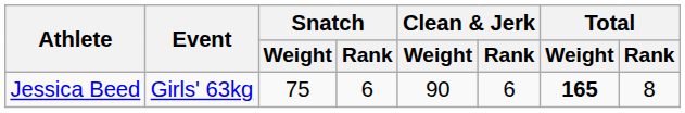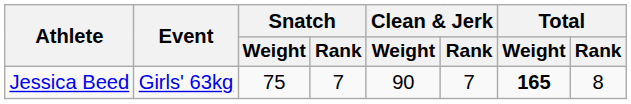Jessica Beed | Snatch / Rank: 6 -> 7
Jessica Beed | Clean & Jerk / Rank: 6 -> 7
